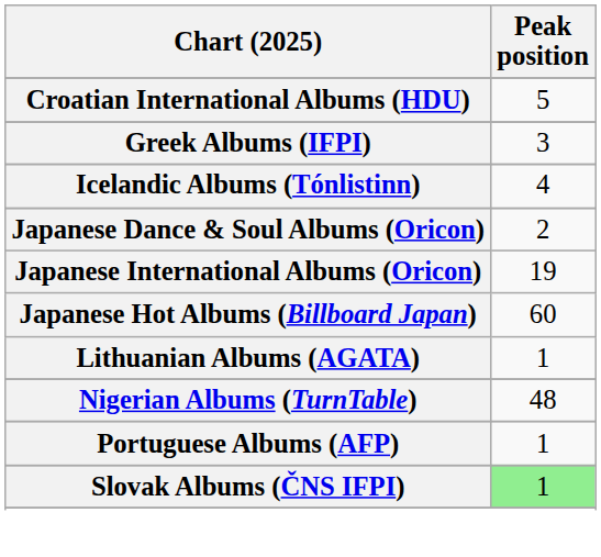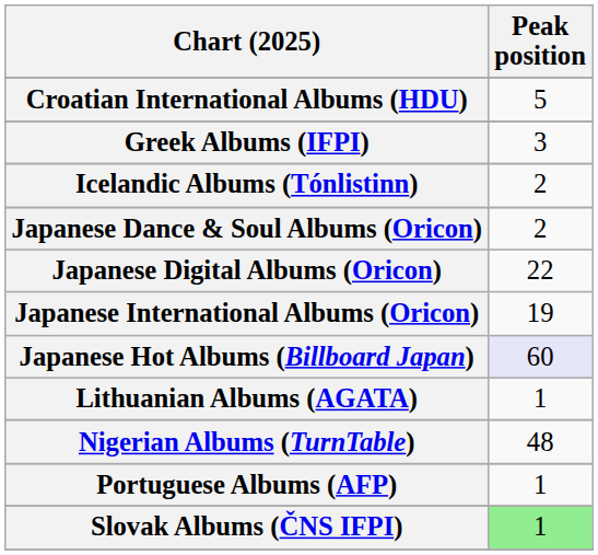Icelandic Albums (Tónlistinn) | Peak position: 4 -> 2
+ row: Japanese Digital Albums (Oricon) | 22
Japanese Hot Albums (Billboard Japan) | Peak position: no background -> lavender background
